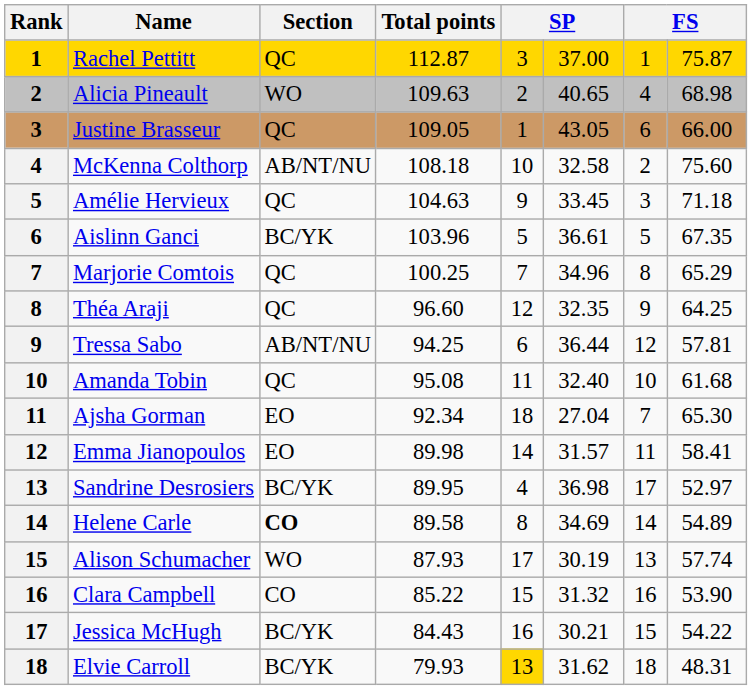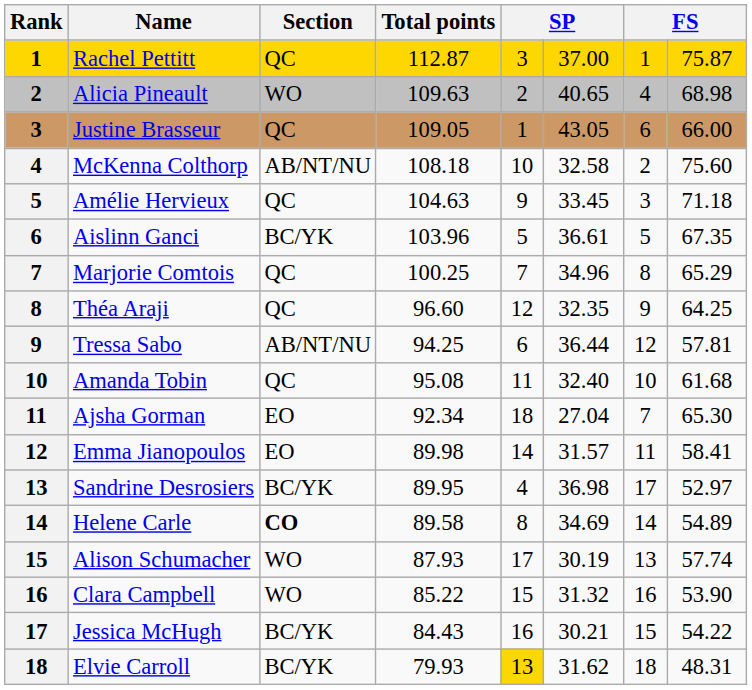Clara Campbell | Section: CO -> WO
